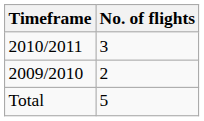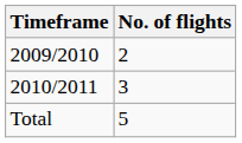rows swapped: 2009/2010 <-> 2010/2011
